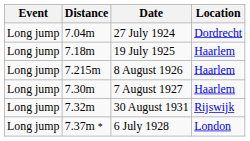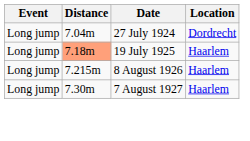19 July 1925 | Distance: no background -> lightsalmon background
- row: Long jump | 7.32m | 30 August 1931 | Rijswijk
- row: Long jump | 7.37m * | 6 July 1928 | London
